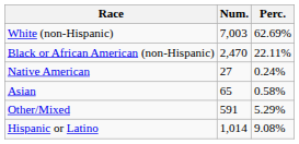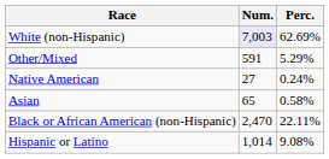White (non-Hispanic) | Num.: no background -> lavender background
rows swapped: Black or African American (non-Hispanic) <-> Other/Mixed
